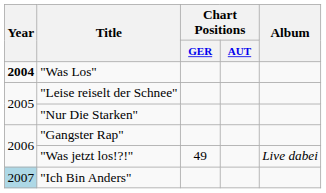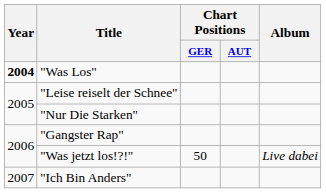"Was jetzt los!?!" | Chart Positions / GER: 49 -> 50
"Ich Bin Anders" | Year: lightblue background -> no background
